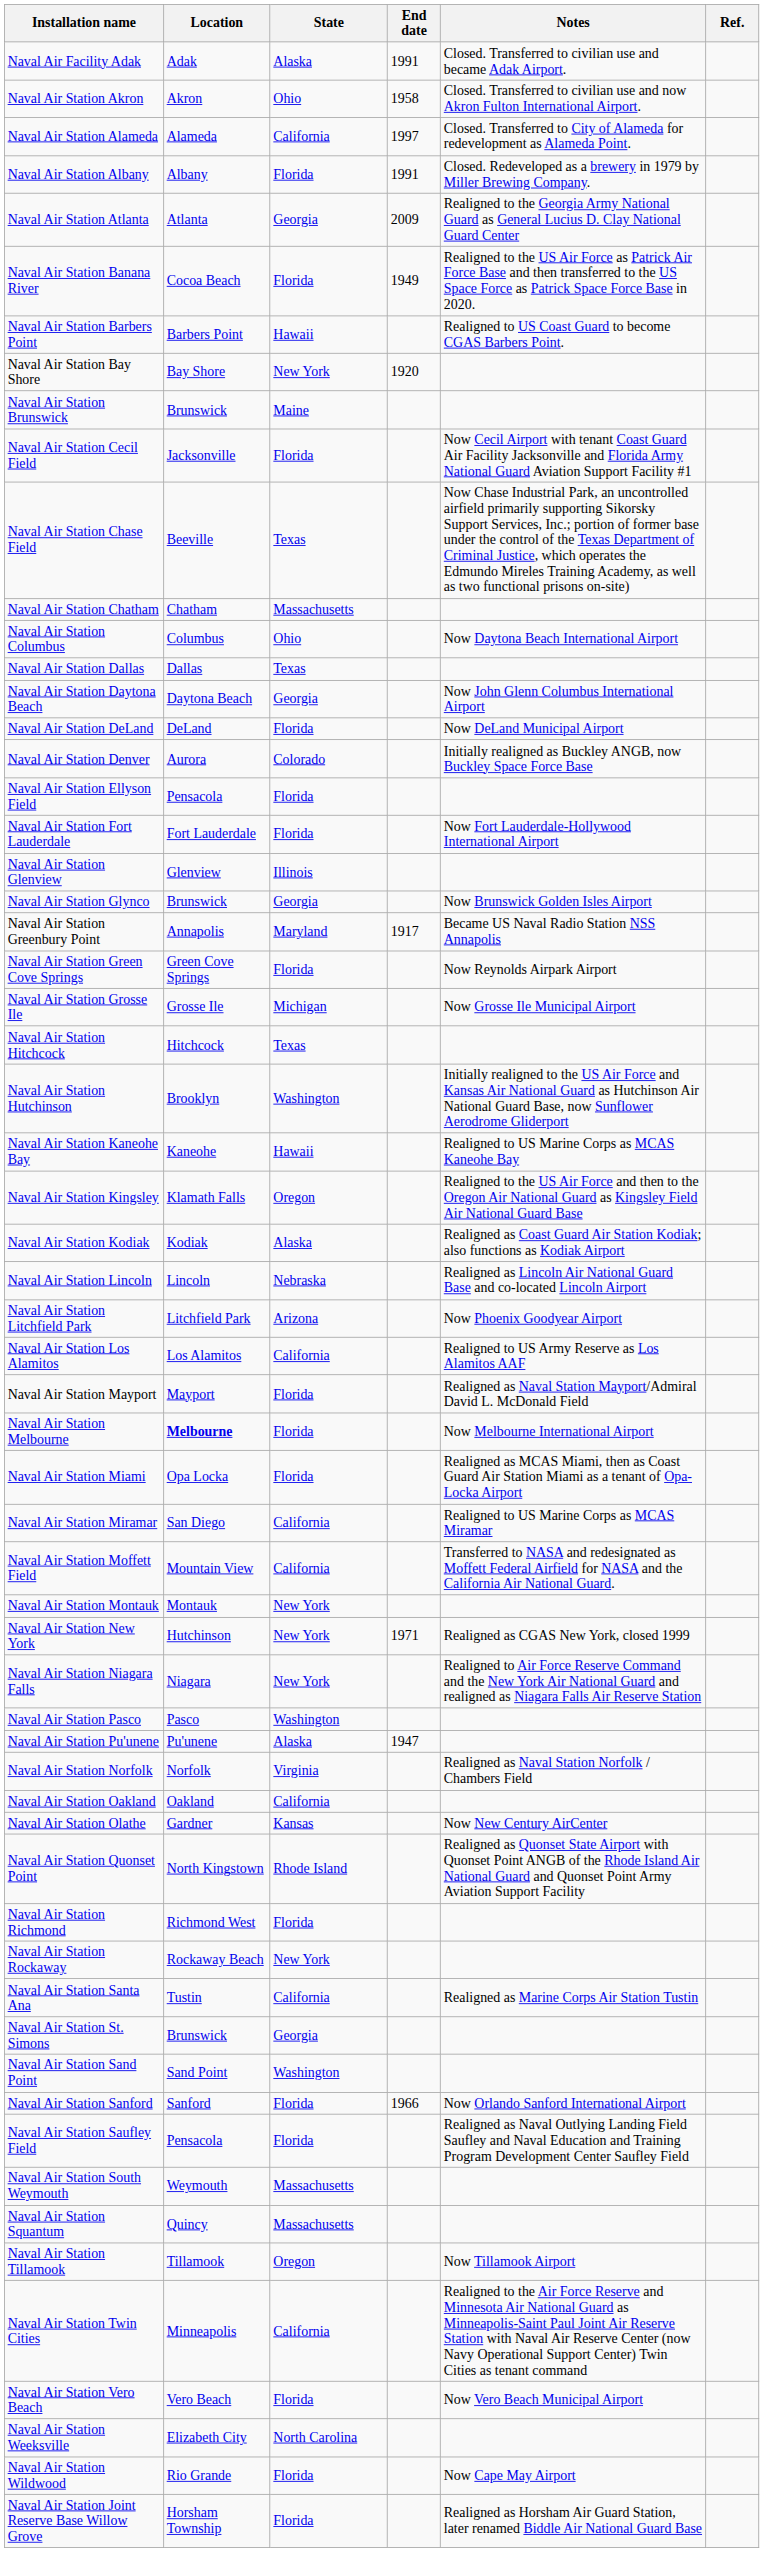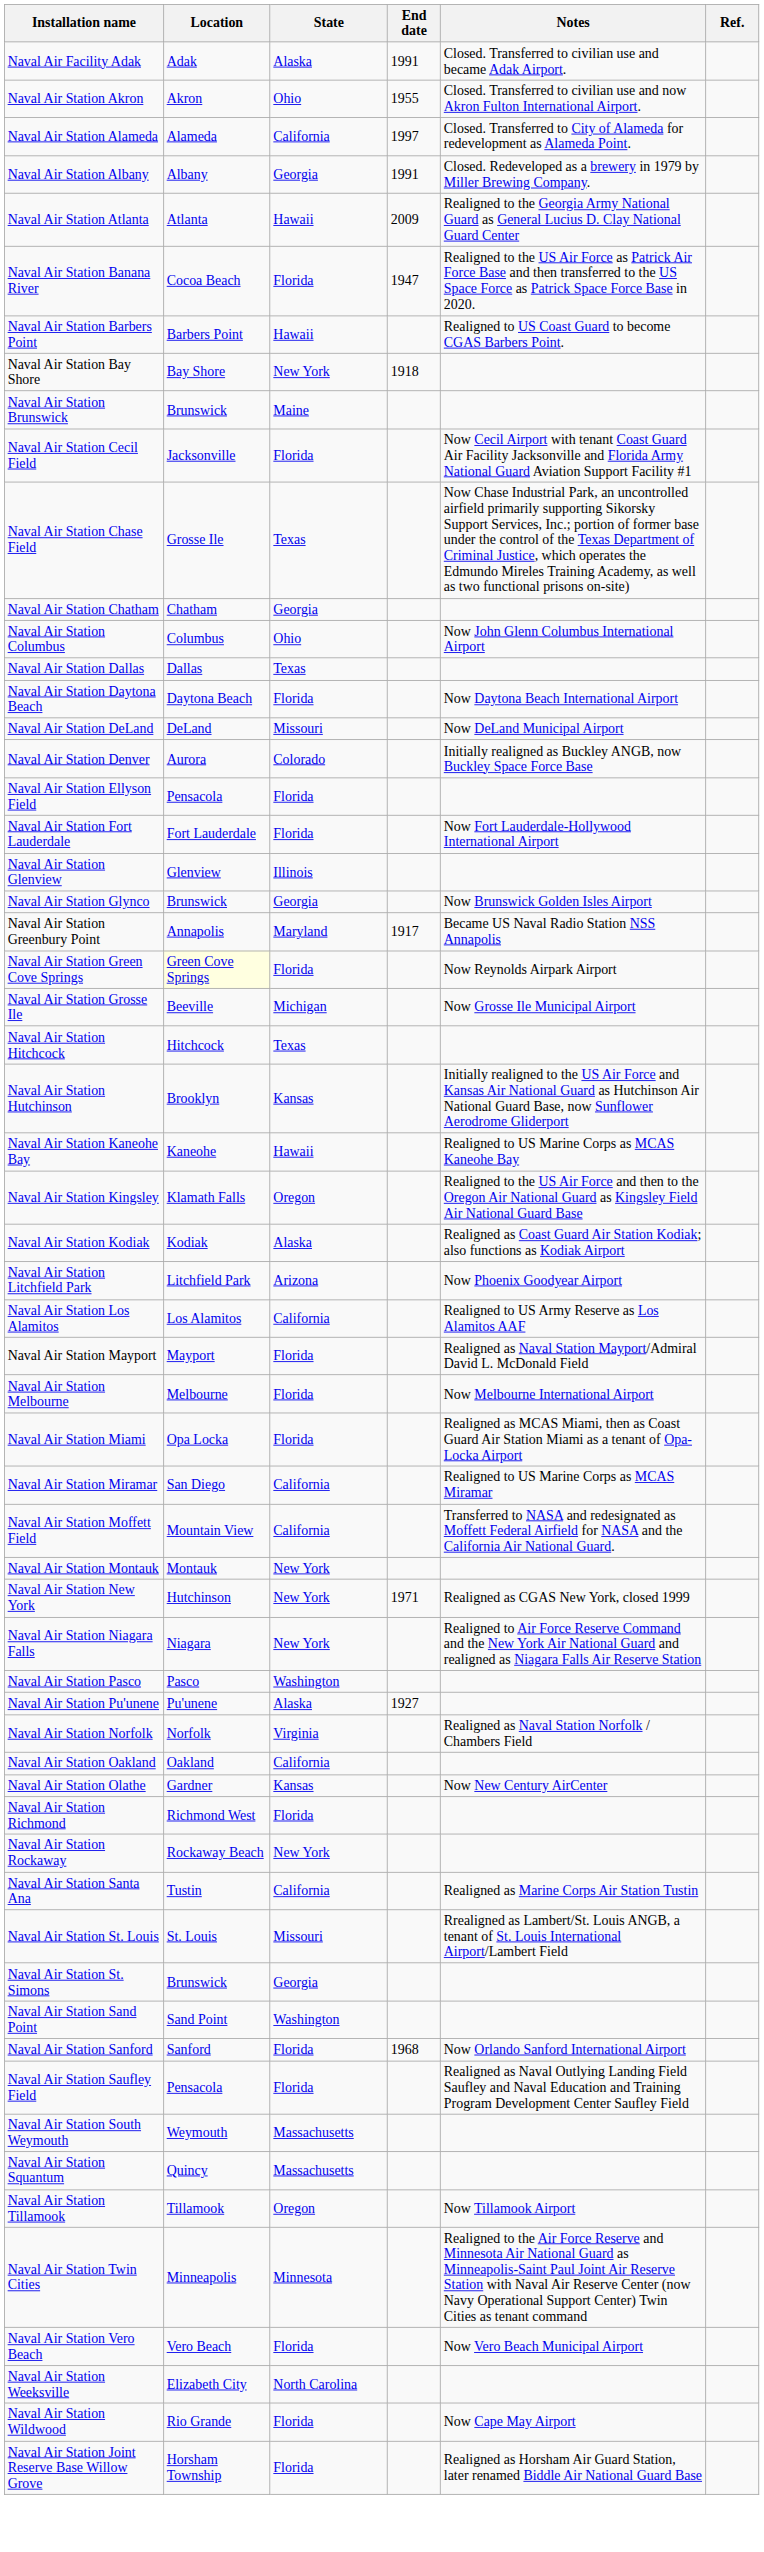Naval Air Station Akron | End date: 1958 -> 1955
Naval Air Station Albany | State: Florida -> Georgia
Naval Air Station Atlanta | State: Georgia -> Hawaii
Naval Air Station Banana River | End date: 1949 -> 1947
Naval Air Station Bay Shore | End date: 1920 -> 1918
Naval Air Station Chase Field | Location: Beeville -> Grosse Ile
Naval Air Station Chatham | State: Massachusetts -> Georgia
Naval Air Station Columbus | Notes: Now Daytona Beach International Airport -> Now John Glenn Columbus International Airport
Naval Air Station Daytona Beach | State: Georgia -> Florida
Naval Air Station Daytona Beach | Notes: Now John Glenn Columbus International Airport -> Now Daytona Beach International Airport
Naval Air Station DeLand | State: Florida -> Missouri
Naval Air Station Green Cove Springs | Location: no background -> lightyellow background
Naval Air Station Grosse Ile | Location: Grosse Ile -> Beeville
Naval Air Station Hutchinson | State: Washington -> Kansas
- row: Naval Air Station Lincoln | Lincoln | Nebraska | Realigned as Lincoln Air National Guard Base and co-located Lincoln Airport
Naval Air Station Melbourne | Location: bold -> normal
Naval Air Station Pu'unene | End date: 1947 -> 1927
- row: Naval Air Station Quonset Point | North Kingstown | Rhode Island | Realigned as Quonset State Airport with Quonset Point ANGB of the Rhode Island Air National Guard and Quonset Point Army Aviation Support Facility
+ row: Naval Air Station St. Louis | St. Louis | Missouri | Rrealigned as Lambert/St. Louis ANGB, a tenant of St. Louis International Airport/Lambert Field
Naval Air Station Sanford | End date: 1966 -> 1968
Naval Air Station Twin Cities | State: California -> Minnesota
